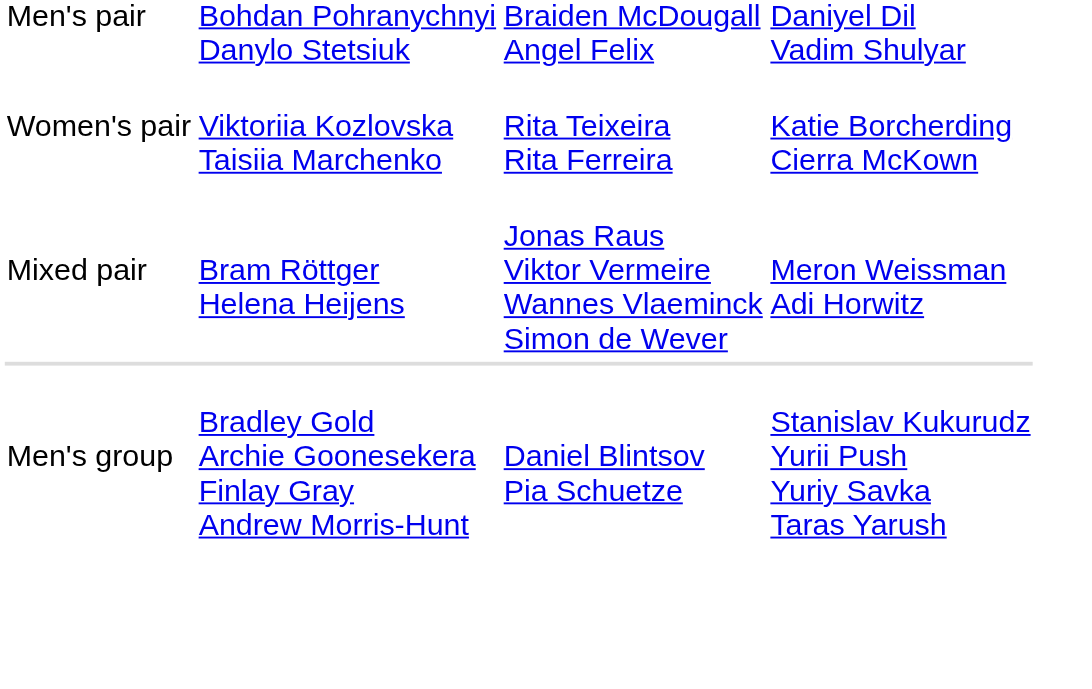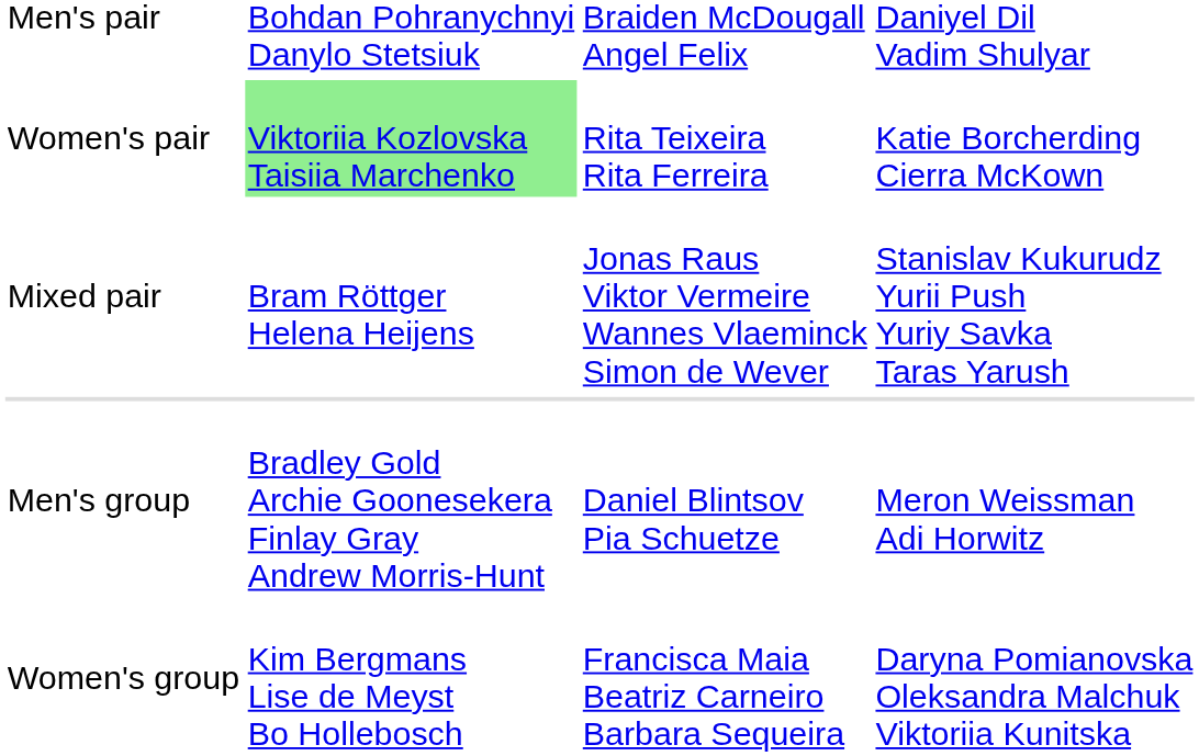Women's pair | column 2: no background -> lightgreen background
Mixed pair | column 4: Meron Weissman Adi Horwitz -> Stanislav Kukurudz Yurii Push Yuriy Savka Taras Yarush
Men's group | column 4: Stanislav Kukurudz Yurii Push Yuriy Savka Taras Yarush -> Meron Weissman Adi Horwitz
+ row: Women's group | Kim Bergmans Lise de Meyst Bo Hollebosch | Francisca Maia Beatriz Carneiro Barbara Sequeira | Daryna Pomianovska Oleksandra Malchuk Viktoriia Kunitska
